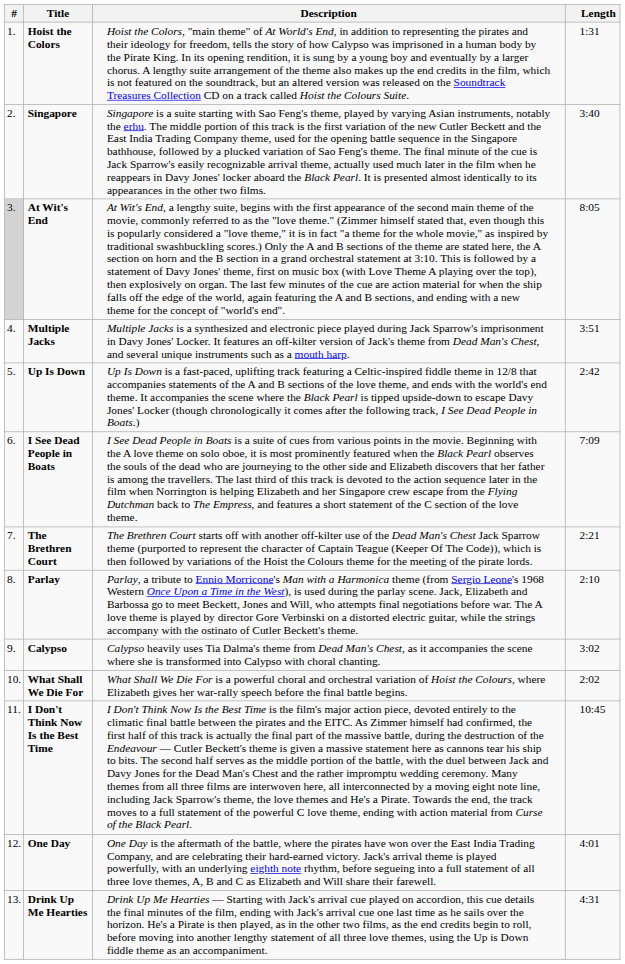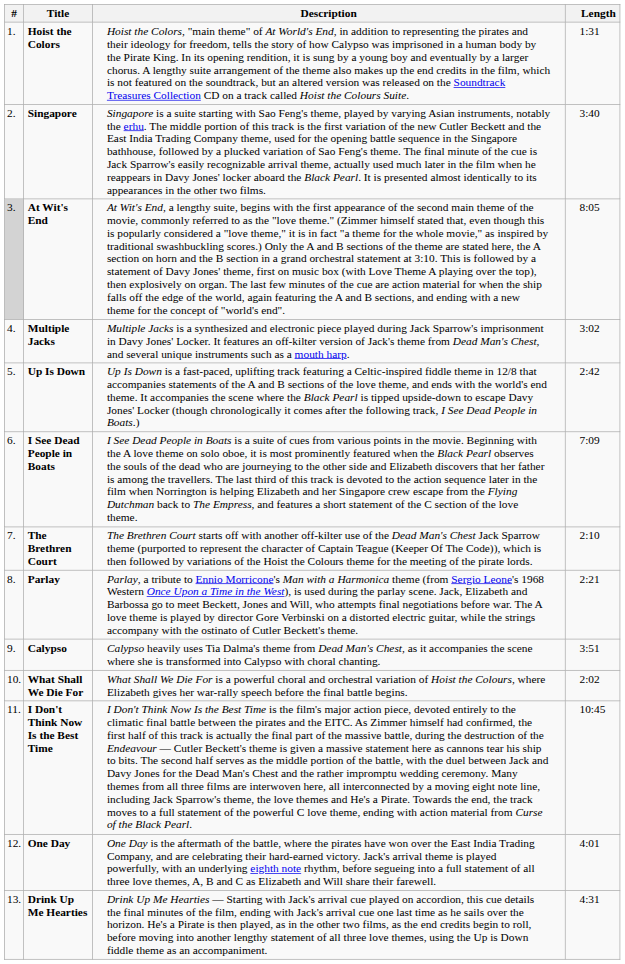Multiple Jacks | Length: 3:51 -> 3:02
The Brethren Court | Length: 2:21 -> 2:10
Parlay | Length: 2:10 -> 2:21
Calypso | Length: 3:02 -> 3:51
